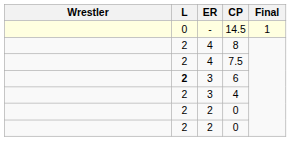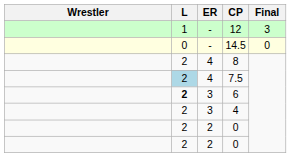+ row: 1 | - | 12 | 3
14.5 | Final: 1 -> 0
7.5 | L: no background -> lightblue background
